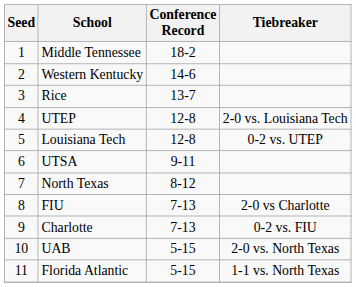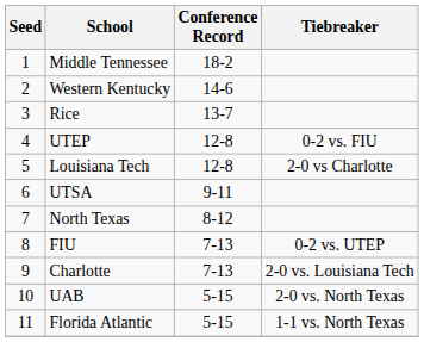UTEP | Tiebreaker: 2-0 vs. Louisiana Tech -> 0-2 vs. FIU
Louisiana Tech | Tiebreaker: 0-2 vs. UTEP -> 2-0 vs Charlotte
FIU | Tiebreaker: 2-0 vs Charlotte -> 0-2 vs. UTEP
Charlotte | Tiebreaker: 0-2 vs. FIU -> 2-0 vs. Louisiana Tech
